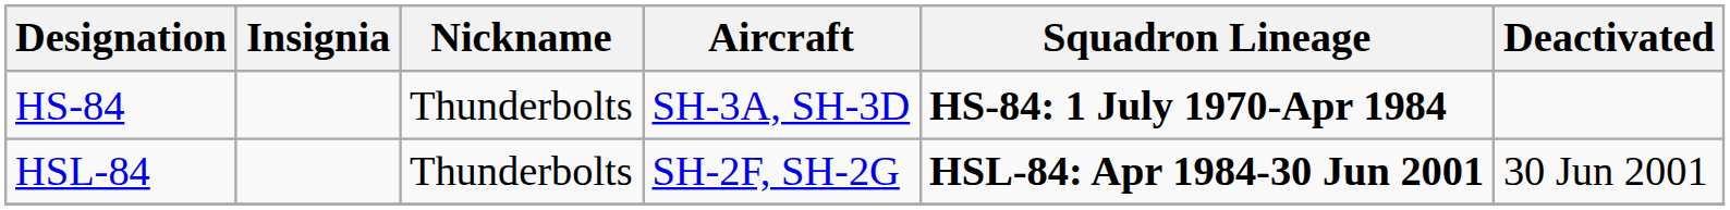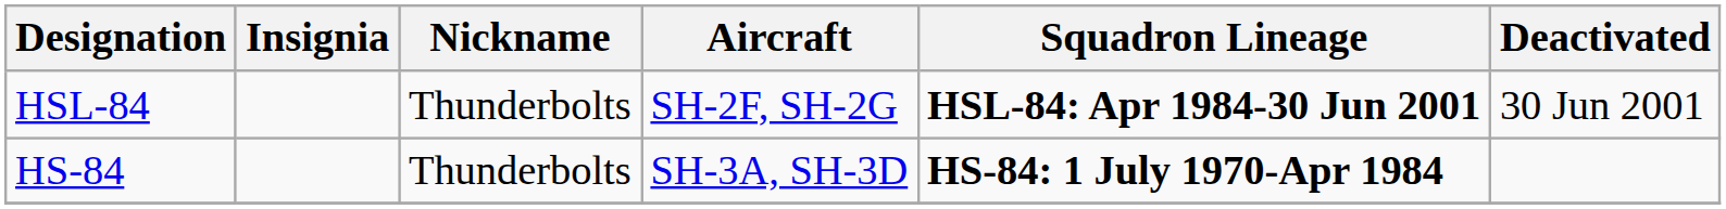rows swapped: HS-84 <-> HSL-84
